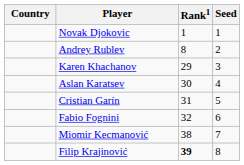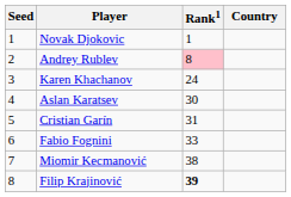columns swapped: Country <-> Seed
Andrey Rublev | Rank1: no background -> pink background
Karen Khachanov | Rank1: 29 -> 24
Fabio Fognini | Rank1: 32 -> 33
